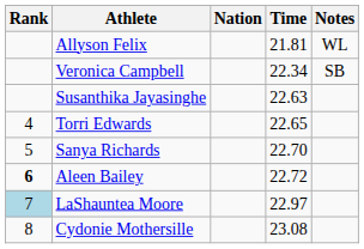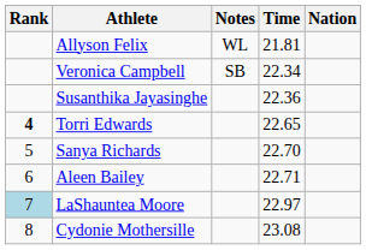columns swapped: Nation <-> Notes
Susanthika Jayasinghe | Time: 22.63 -> 22.36
Torri Edwards | Rank: normal -> bold
Aleen Bailey | Rank: bold -> normal
Aleen Bailey | Time: 22.72 -> 22.71
